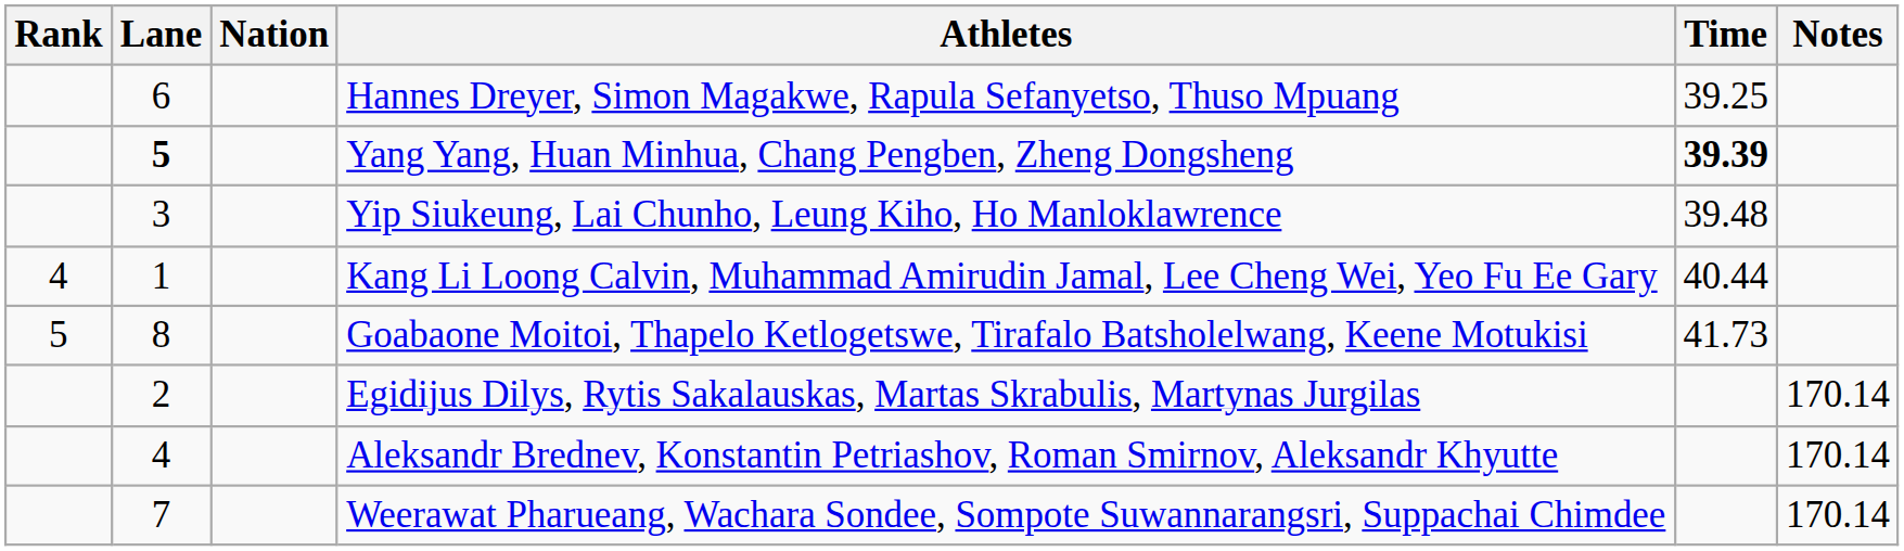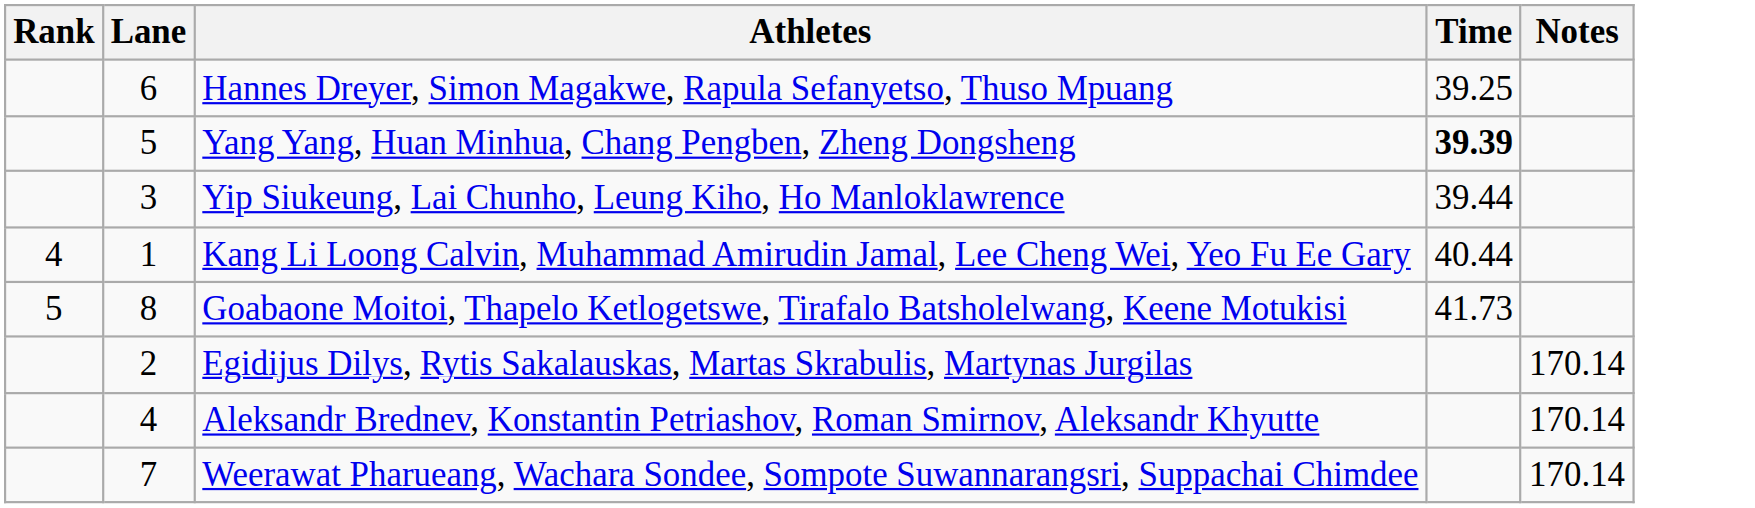- column: Nation
Yang Yang, Huan Minhua, Chang Pengben, Zheng Dongsheng | Lane: bold -> normal
Yip Siukeung, Lai Chunho, Leung Kiho, Ho Manloklawrence | Time: 39.48 -> 39.44
